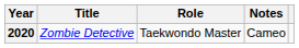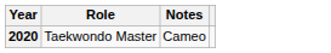- column: Title | Zombie Detective
